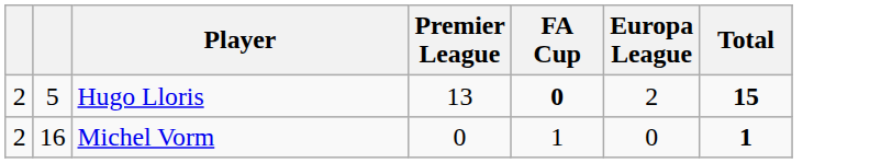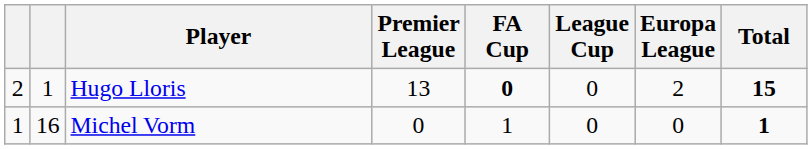+ column: League Cup | 0 | 0
Hugo Lloris | column 2: 5 -> 1
Michel Vorm | column 1: 2 -> 1
